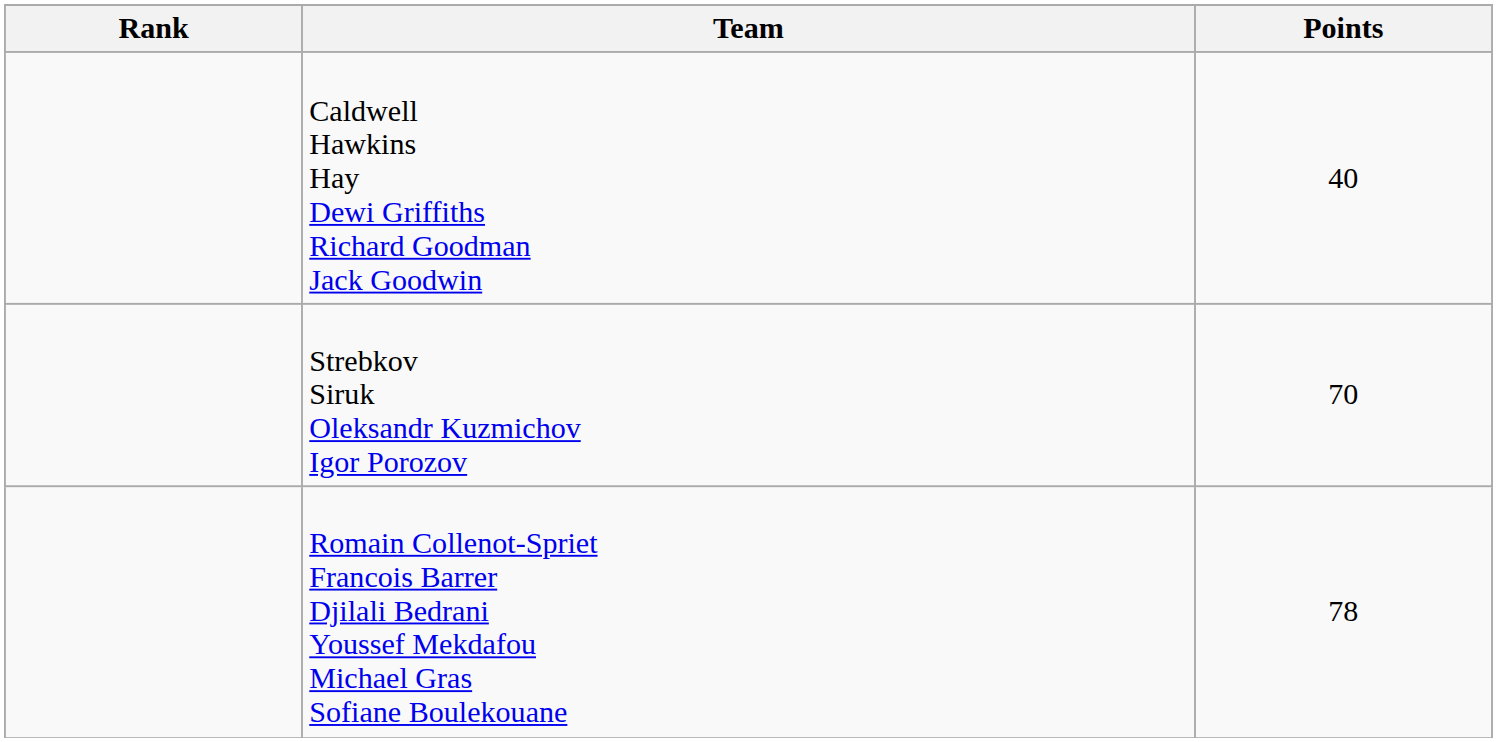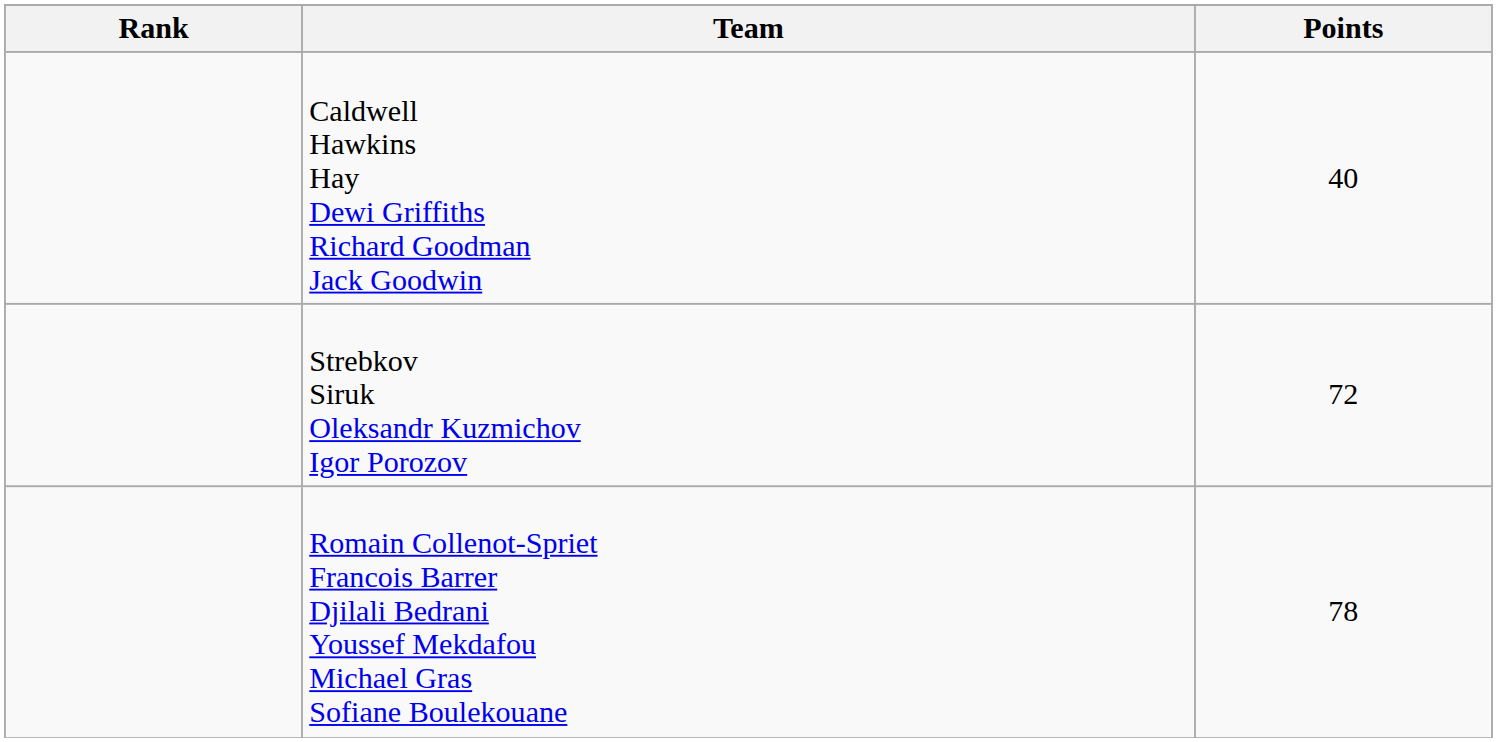Strebkov Siruk Oleksandr Kuzmichov Igor Porozov | Points: 70 -> 72
